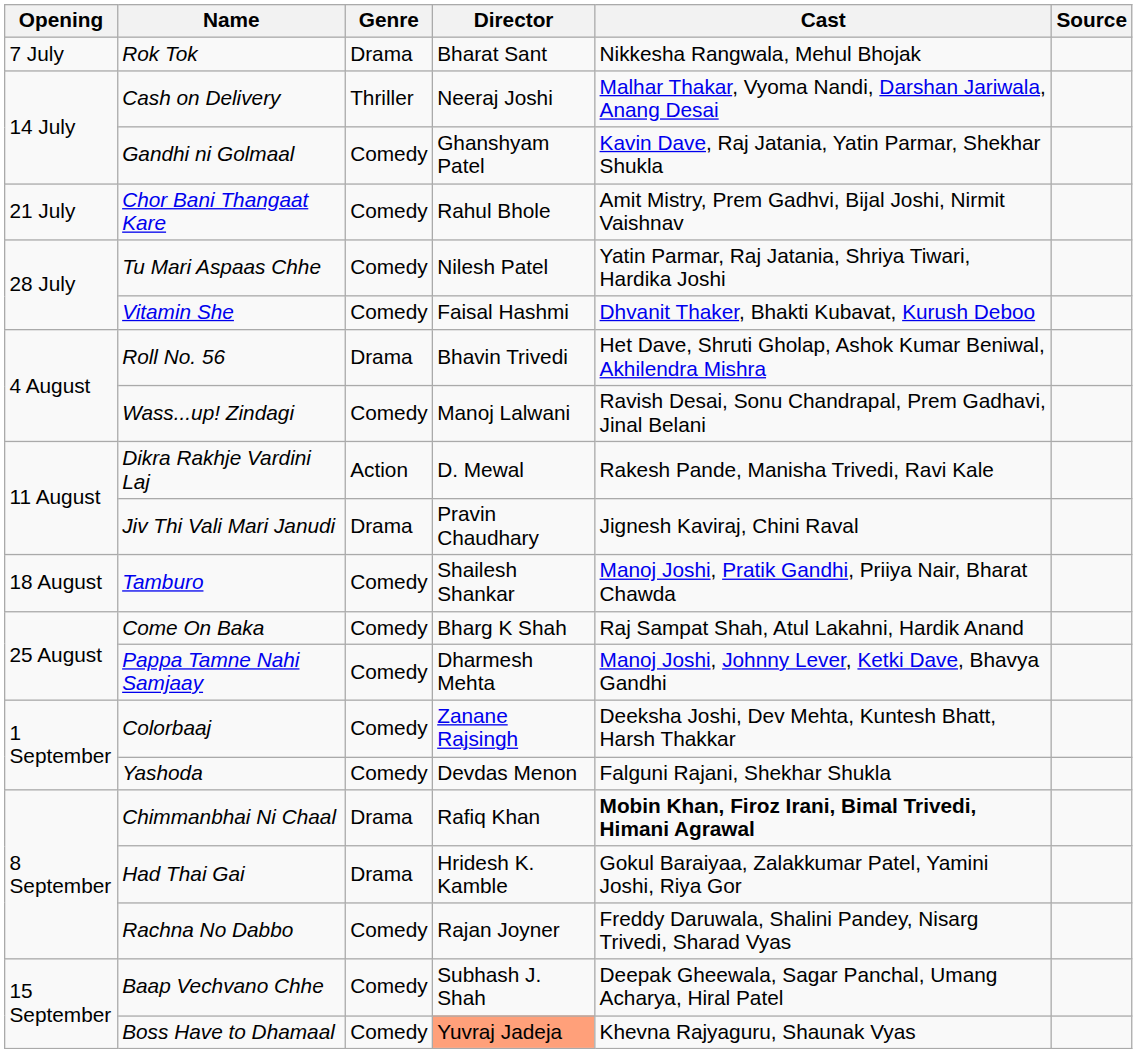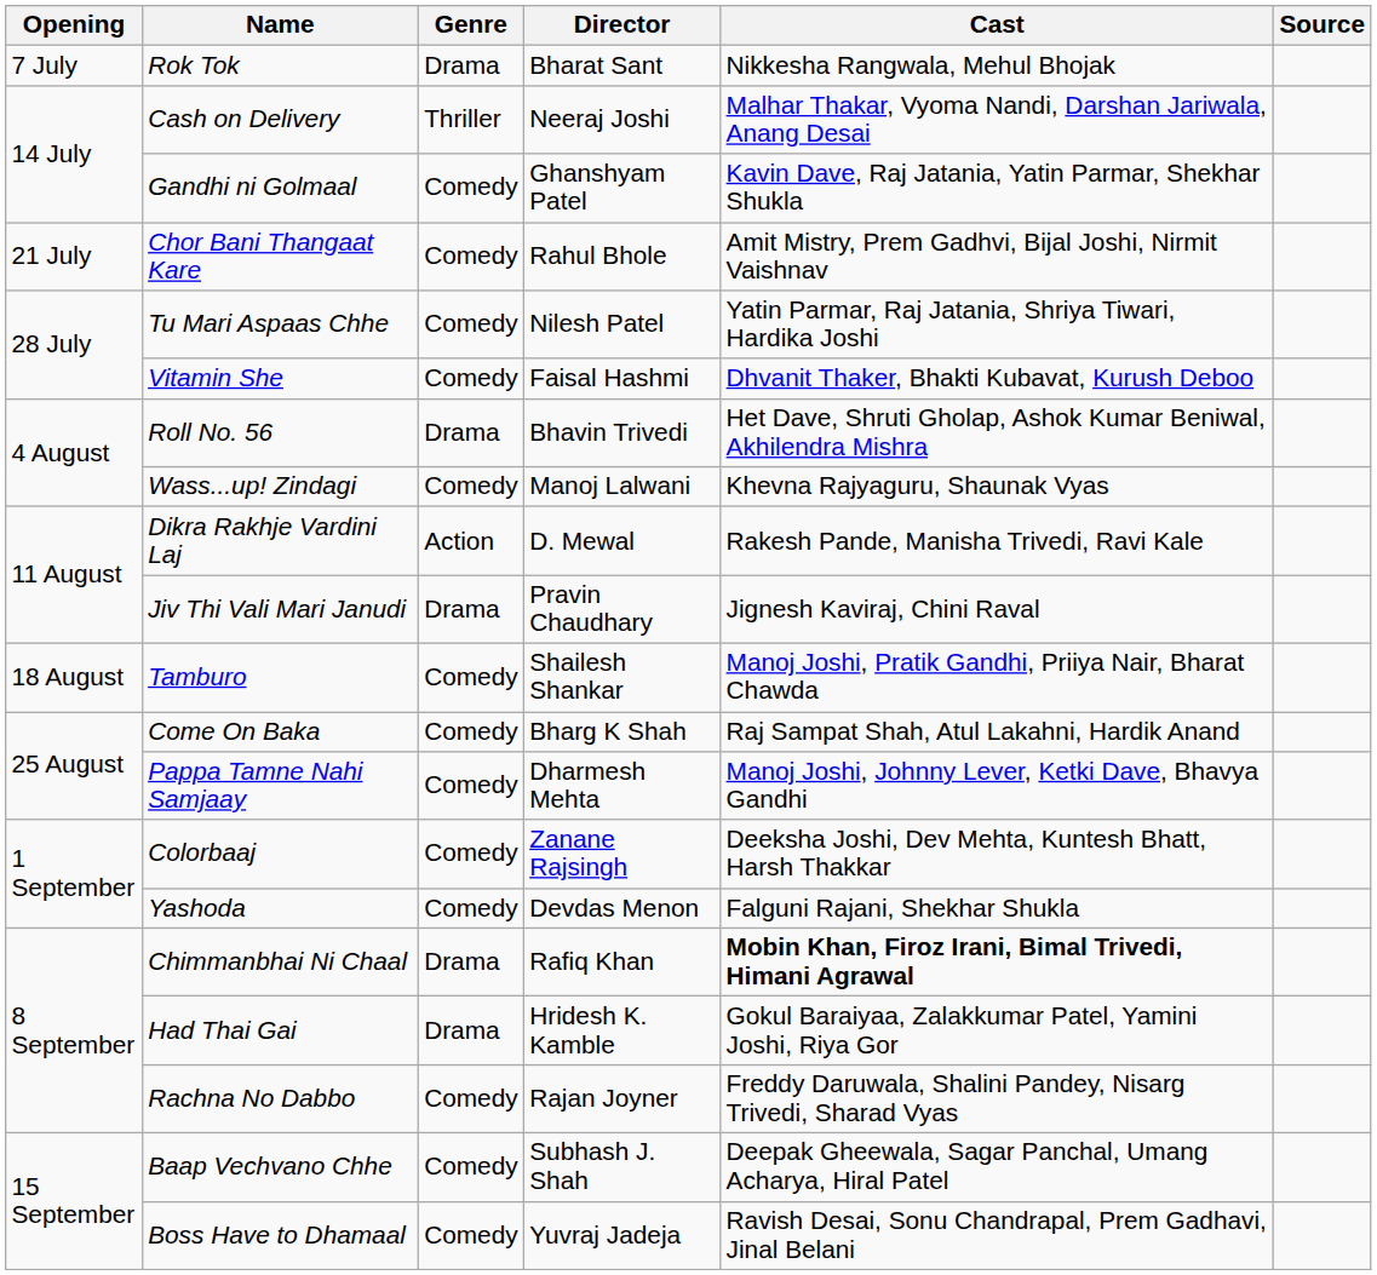Wass...up! Zindagi | Cast: Ravish Desai, Sonu Chandrapal, Prem Gadhavi, Jinal Belani -> Khevna Rajyaguru, Shaunak Vyas
Boss Have to Dhamaal | Director: lightsalmon background -> no background
Boss Have to Dhamaal | Cast: Khevna Rajyaguru, Shaunak Vyas -> Ravish Desai, Sonu Chandrapal, Prem Gadhavi, Jinal Belani
